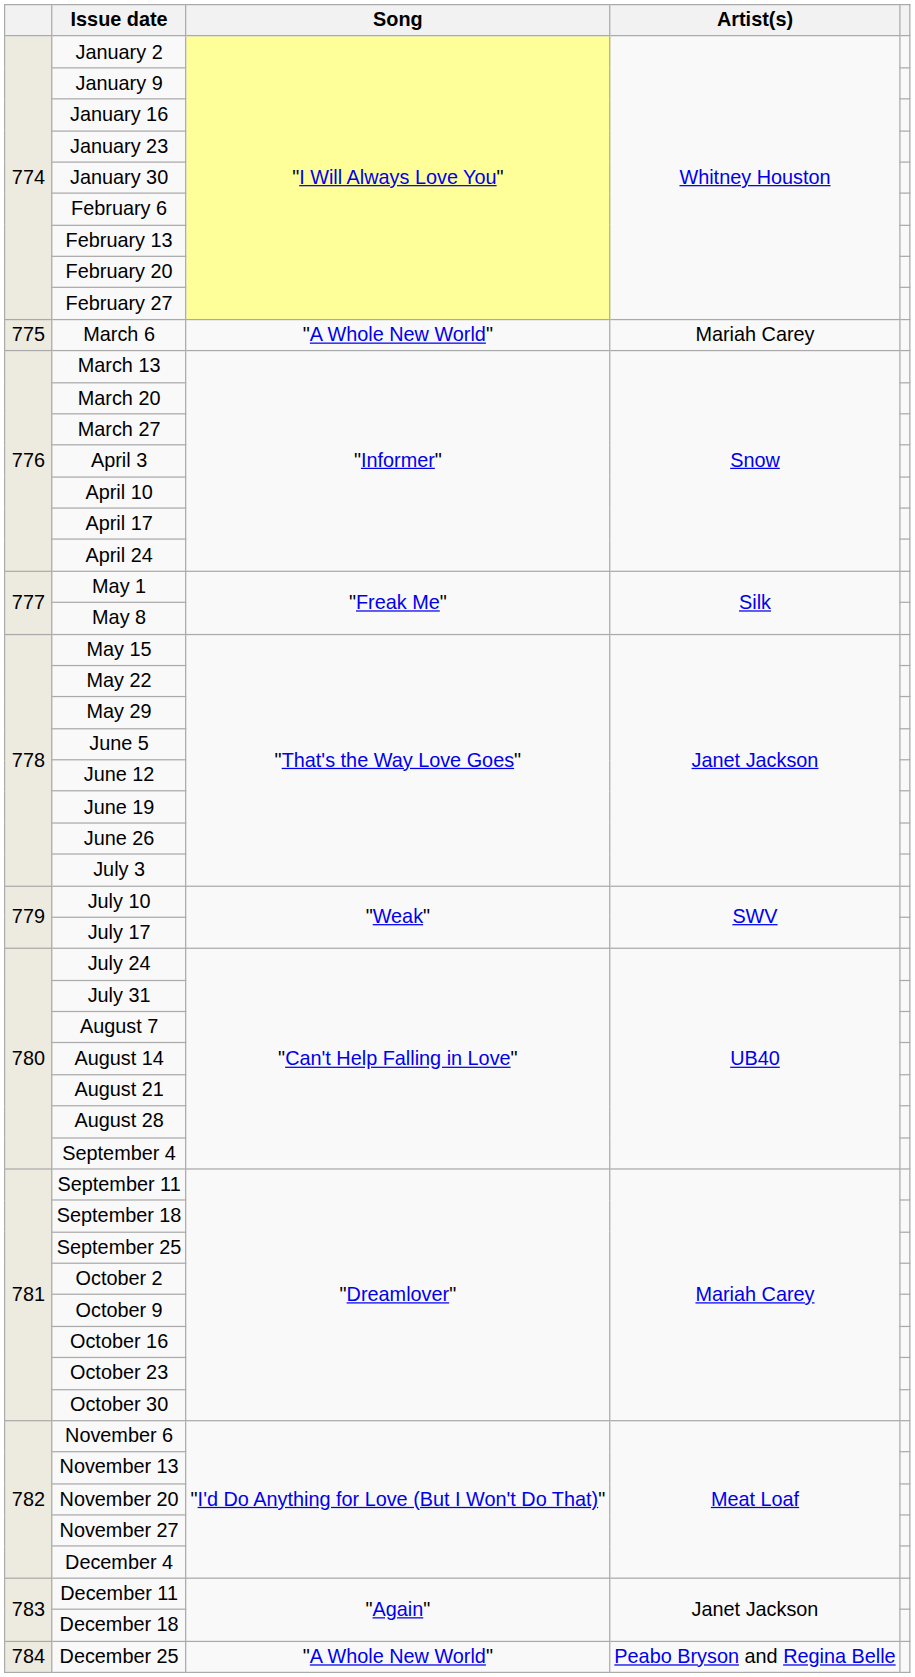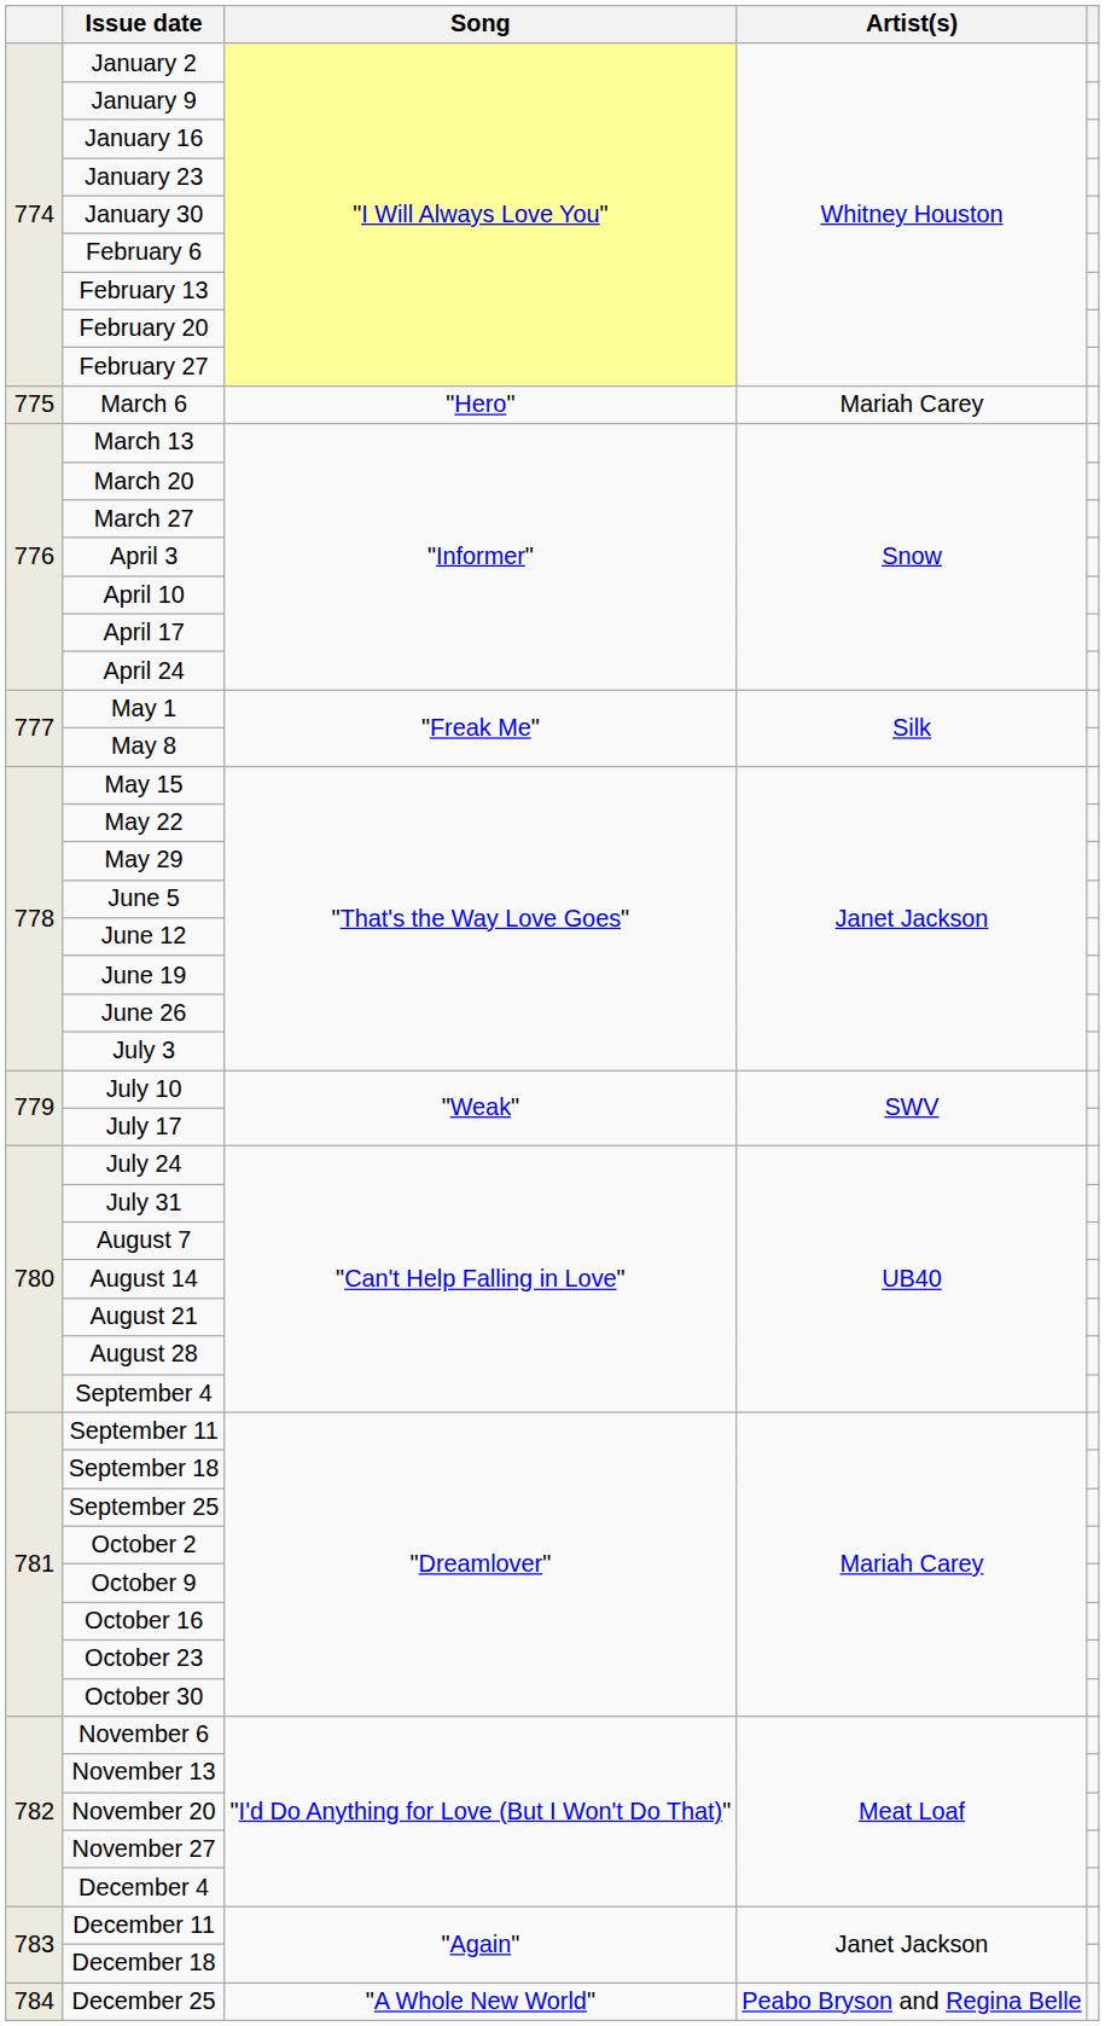March 6 | Song: "A Whole New World" -> "Hero"
